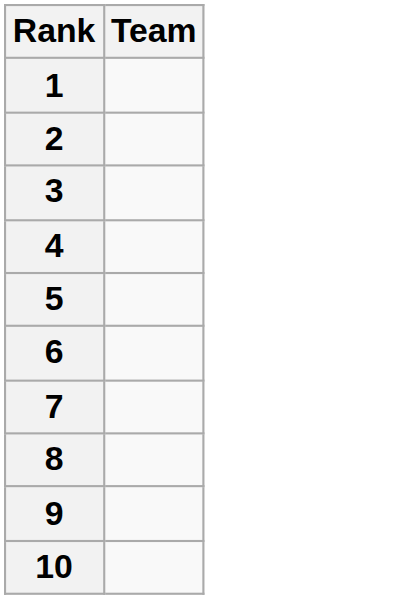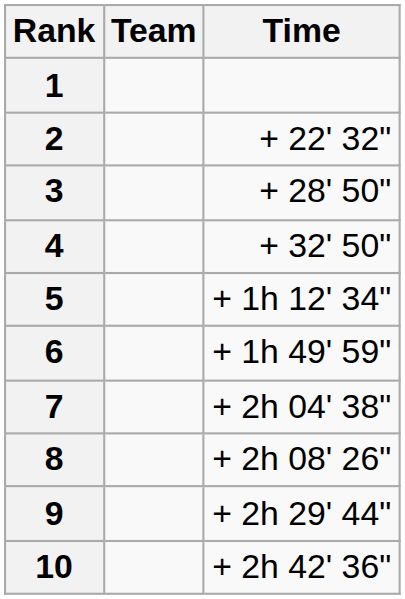+ column: Time | + 22' 32" | + 28' 50" | + 32' 50" | + 1h 12' 34" | + 1h 49' 59" | + 2h 04' 38" | + 2h 08' 26" | + 2h 29' 44" | + 2h 42' 36"
